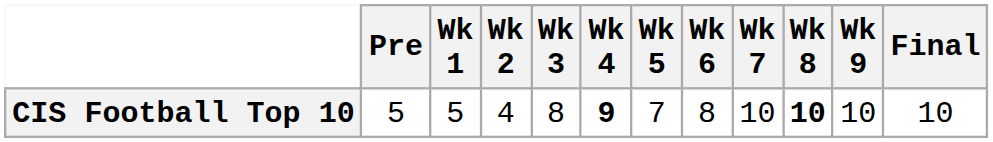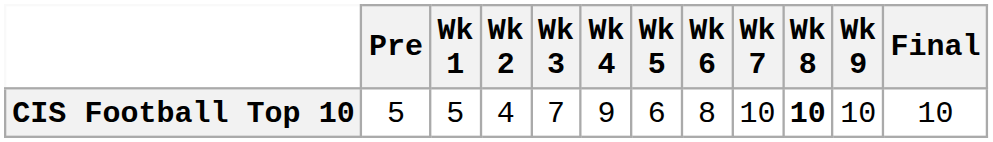CIS Football Top 10 | Wk 3: 8 -> 7
CIS Football Top 10 | Wk 4: bold -> normal
CIS Football Top 10 | Wk 5: 7 -> 6
